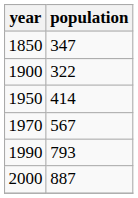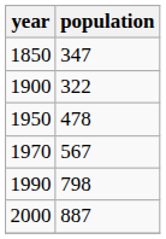1950 | population: 414 -> 478
1990 | population: 793 -> 798
